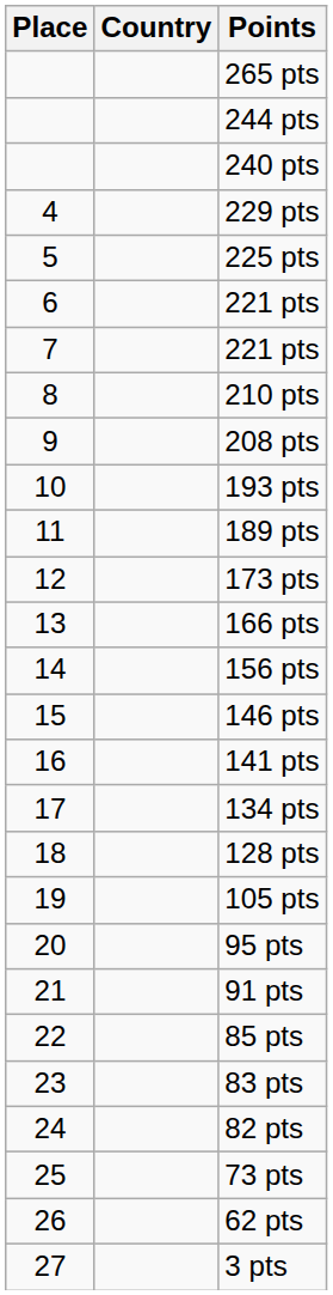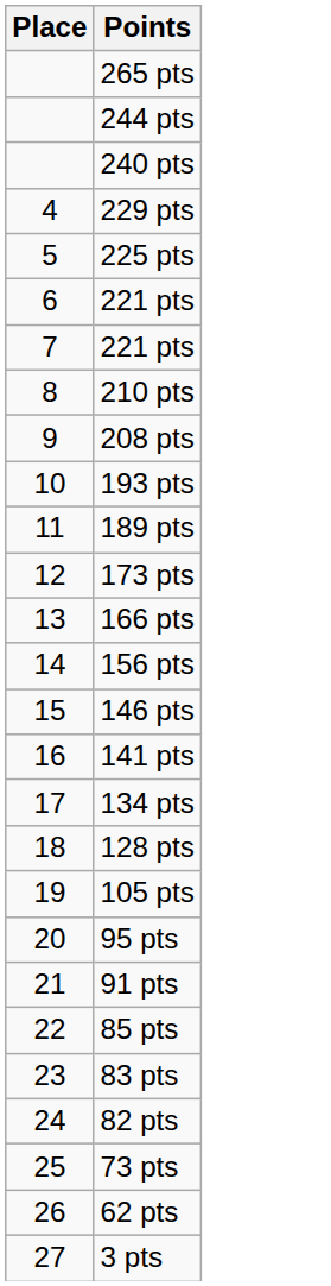- column: Country
